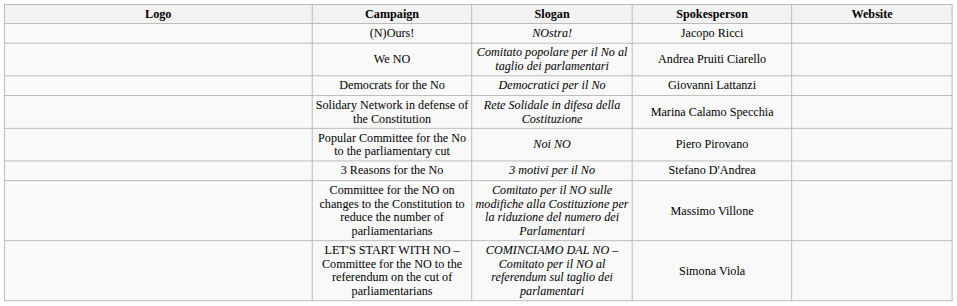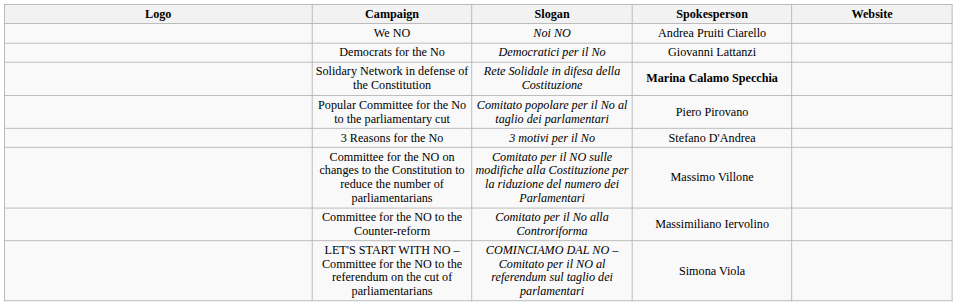- row: (N)Ours! | NOstra! | Jacopo Ricci
We NO | Slogan: Comitato popolare per il No al taglio dei parlamentari -> Noi NO
Solidary Network in defense of the Constitution | Spokesperson: normal -> bold
Popular Committee for the No to the parliamentary cut | Slogan: Noi NO -> Comitato popolare per il No al taglio dei parlamentari
+ row: Committee for the NO to the Counter-reform | Comitato per il No alla Controriforma | Massimiliano Iervolino
